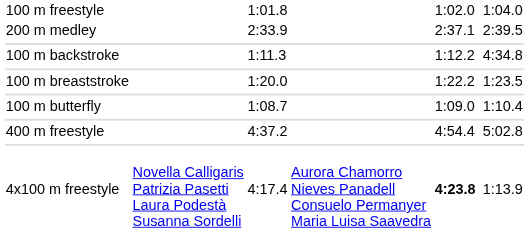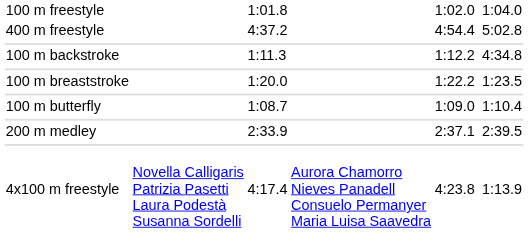rows swapped: 400 m freestyle <-> 200 m medley
4x100 m freestyle | column 5: bold -> normal
